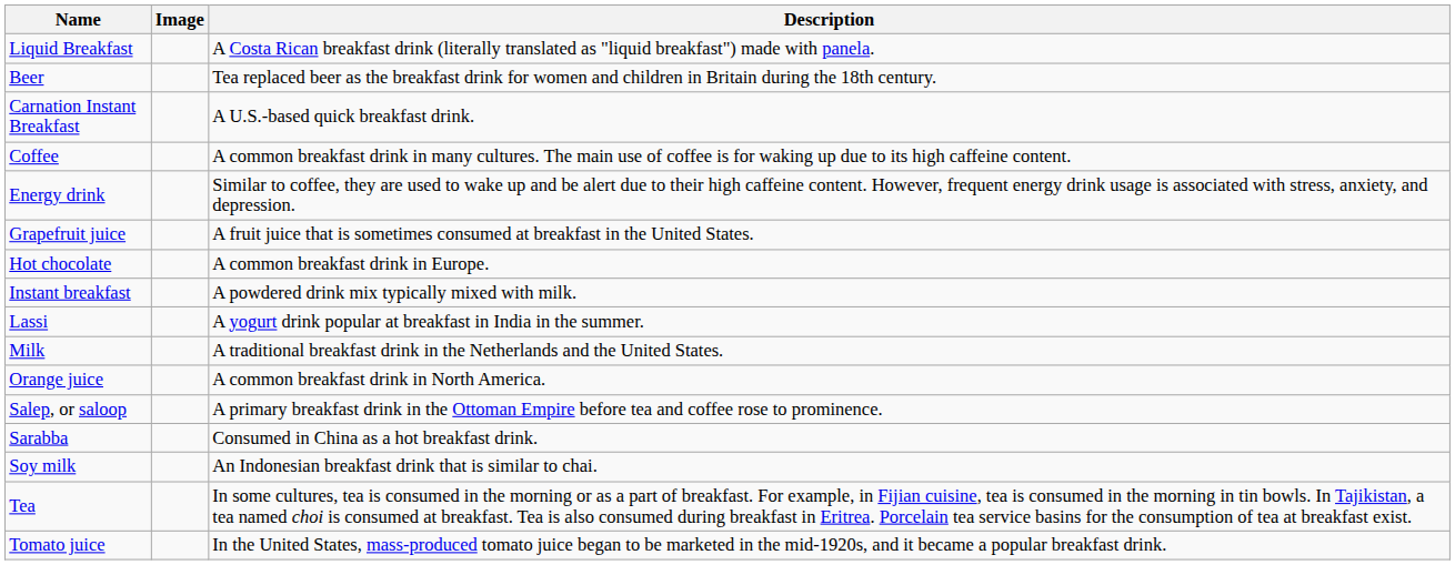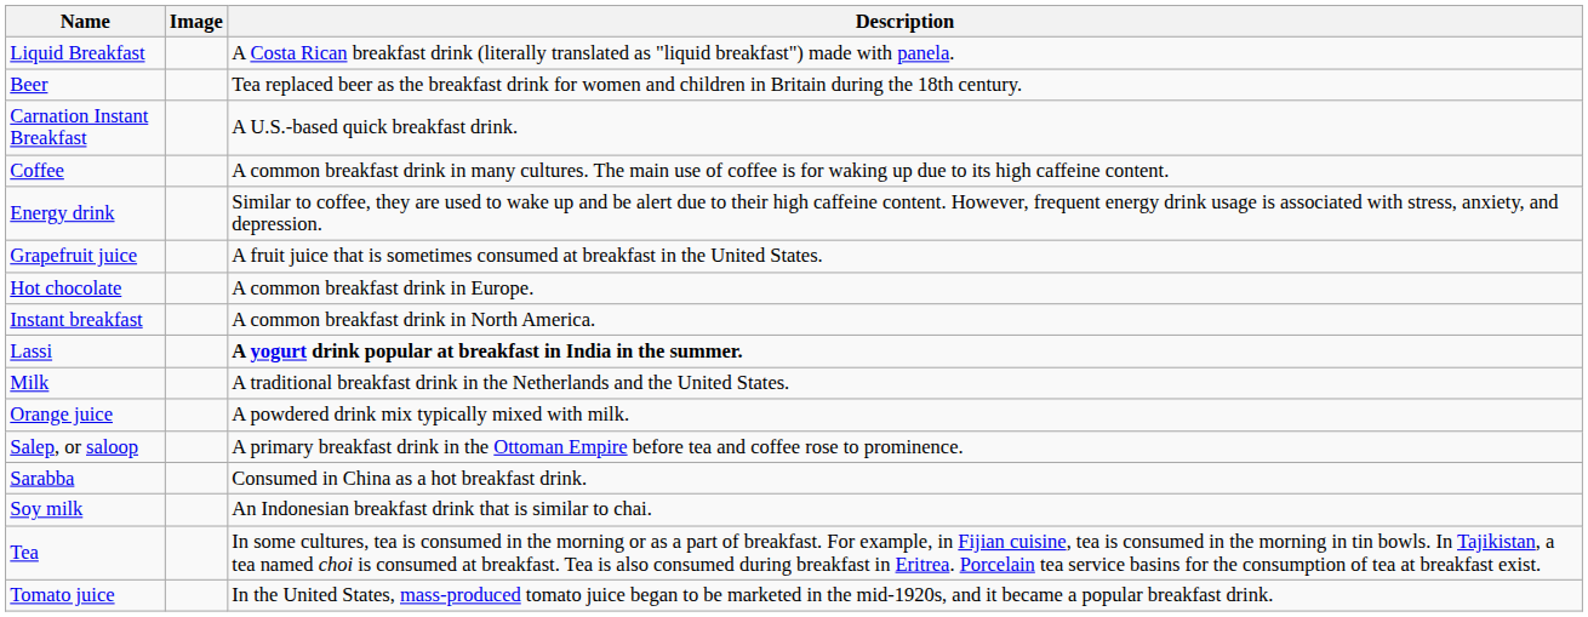Instant breakfast | Description: A powdered drink mix typically mixed with milk. -> A common breakfast drink in North America.
Lassi | Description: normal -> bold
Orange juice | Description: A common breakfast drink in North America. -> A powdered drink mix typically mixed with milk.
